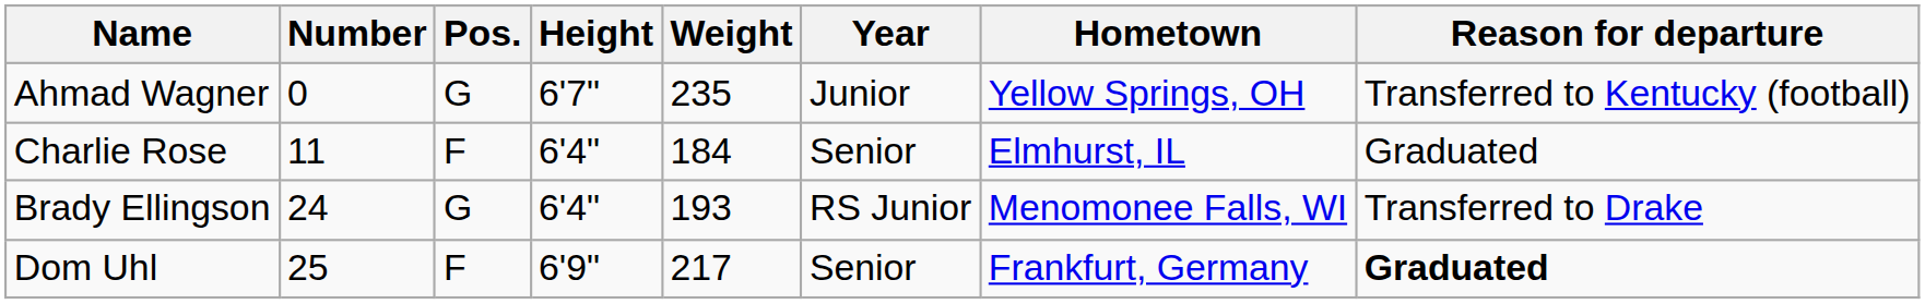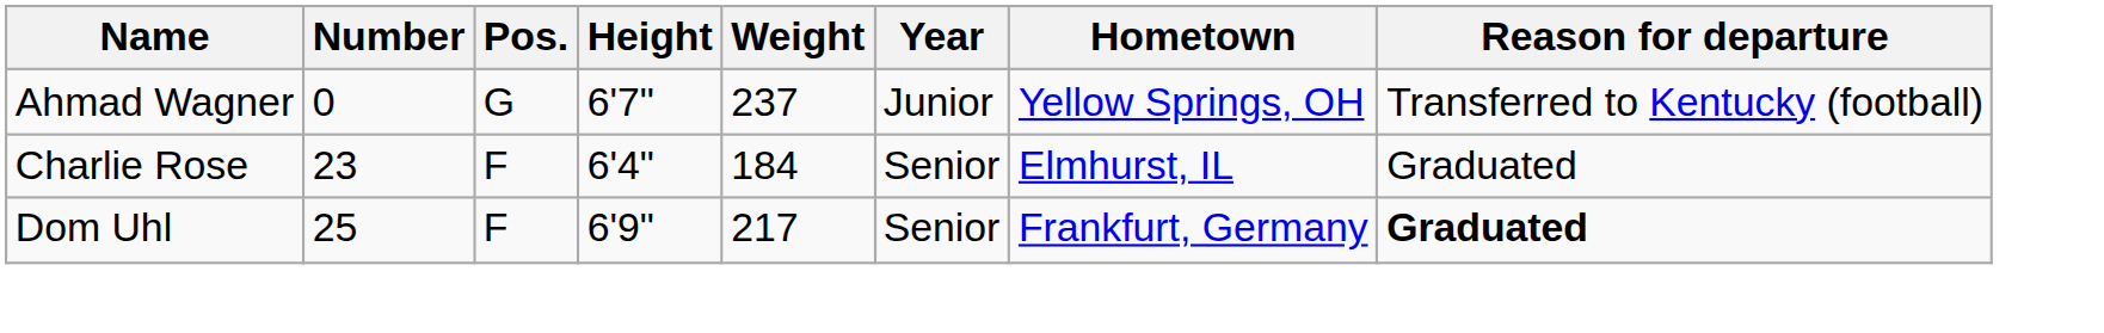Ahmad Wagner | Weight: 235 -> 237
Charlie Rose | Number: 11 -> 23
- row: Brady Ellingson | 24 | G | 6'4" | 193 | RS Junior | Menomonee Falls, WI | Transferred to Drake
